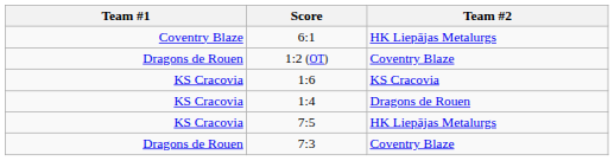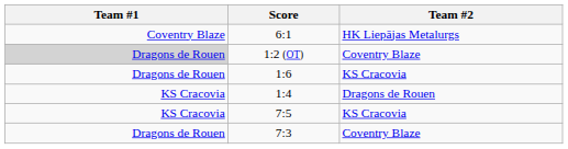1:2 (OT) | Team #1: no background -> lightgrey background
1:6 | Team #1: KS Cracovia -> Dragons de Rouen
7:5 | Team #2: HK Liepājas Metalurgs -> KS Cracovia
